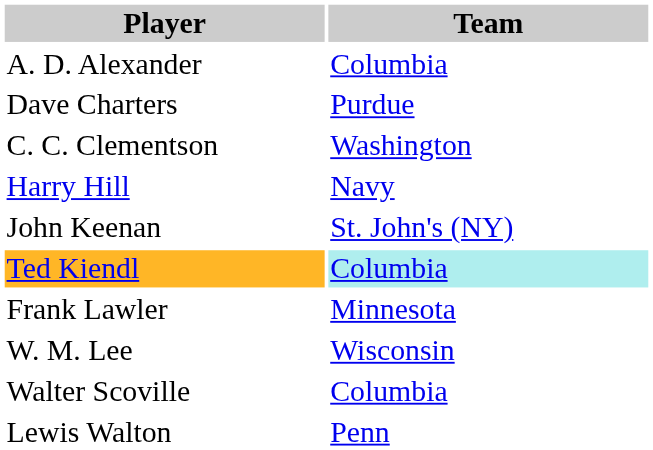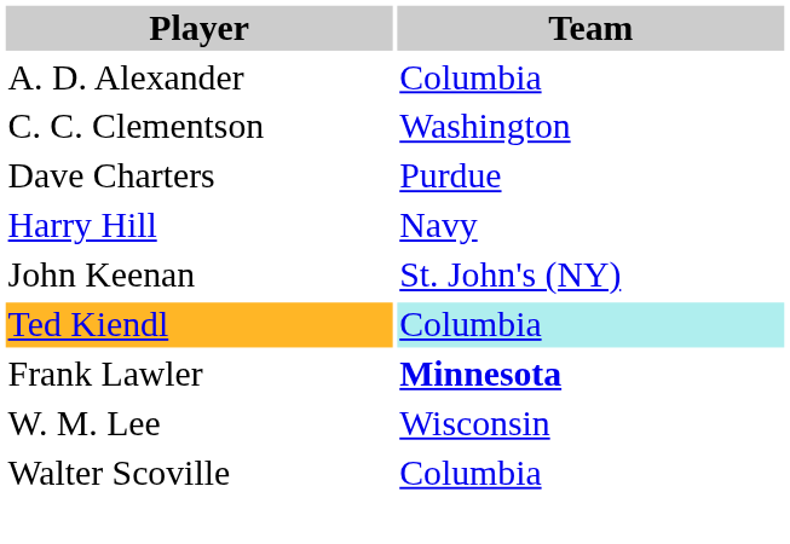rows swapped: Dave Charters <-> C. C. Clementson
Frank Lawler | Team: normal -> bold
- row: Lewis Walton | Penn
